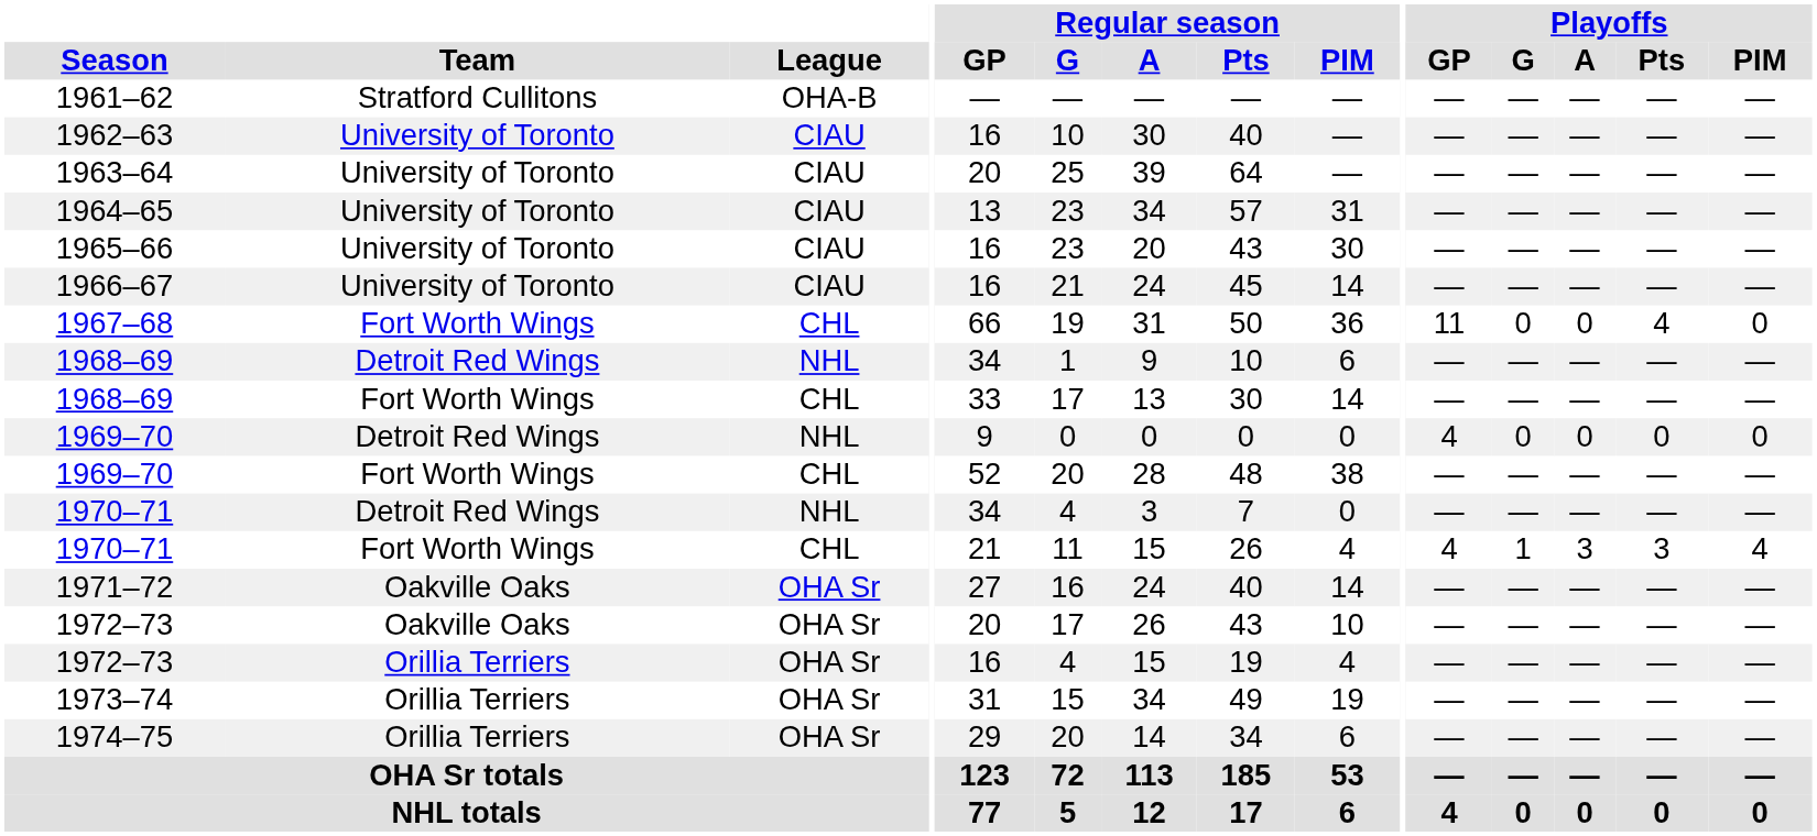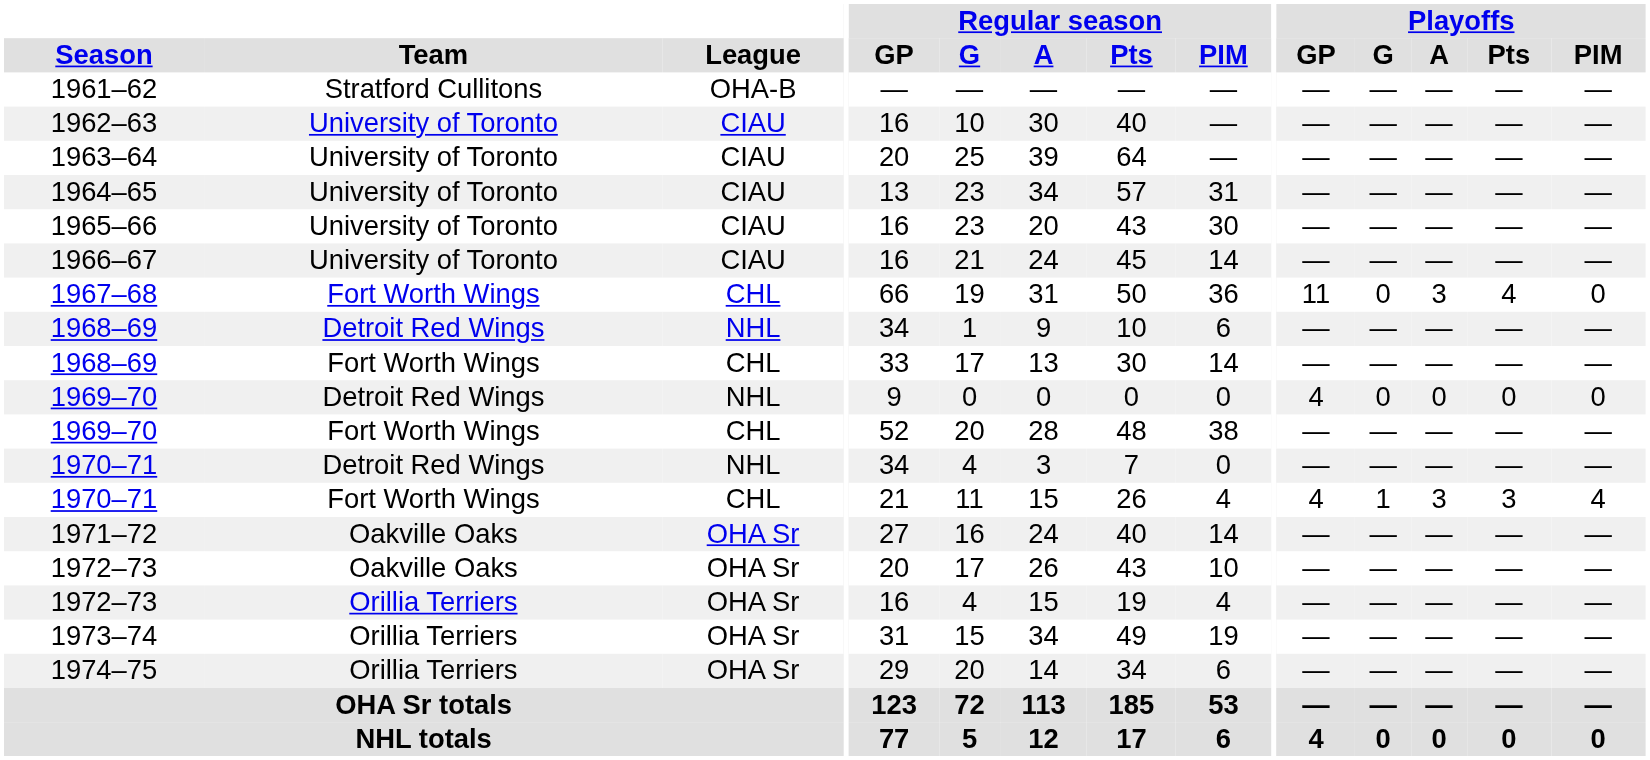1967–68 | Playoffs / A: 0 -> 3
